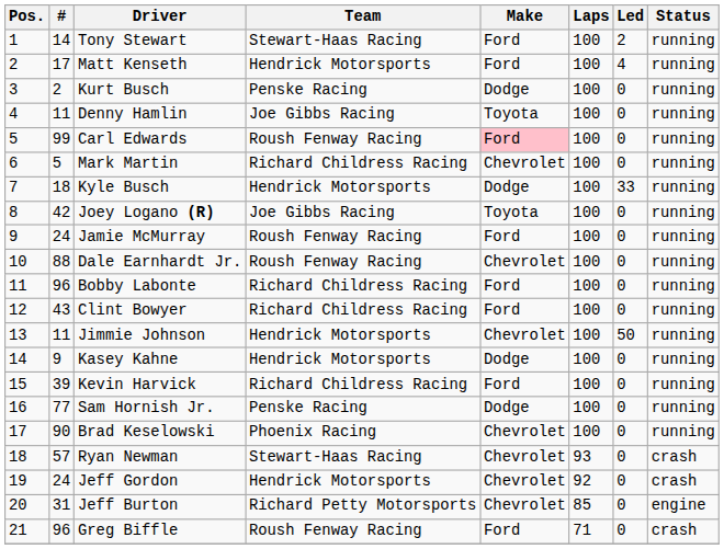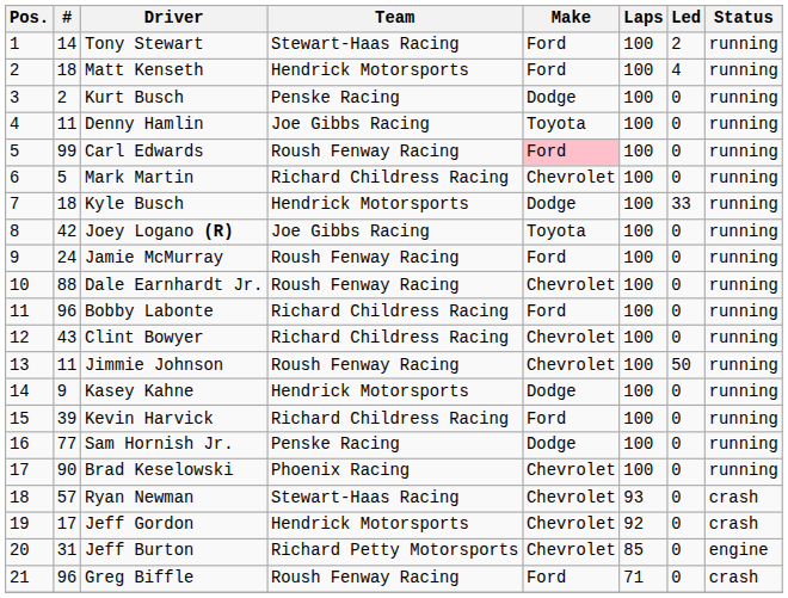Matt Kenseth | #: 17 -> 18
Clint Bowyer | Make: Ford -> Chevrolet
Jimmie Johnson | Team: Hendrick Motorsports -> Roush Fenway Racing
Jeff Gordon | #: 24 -> 17
